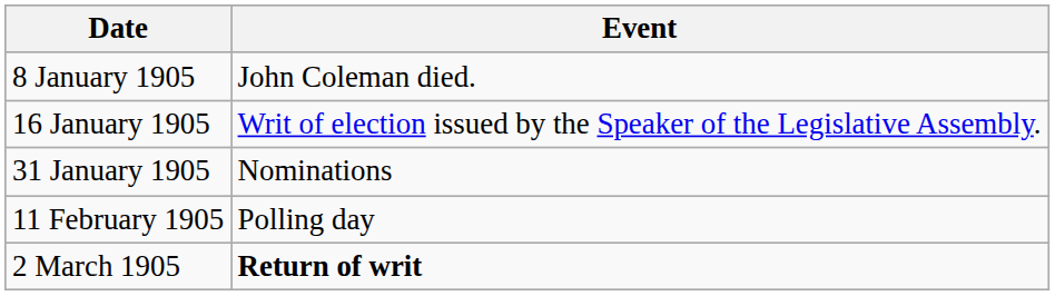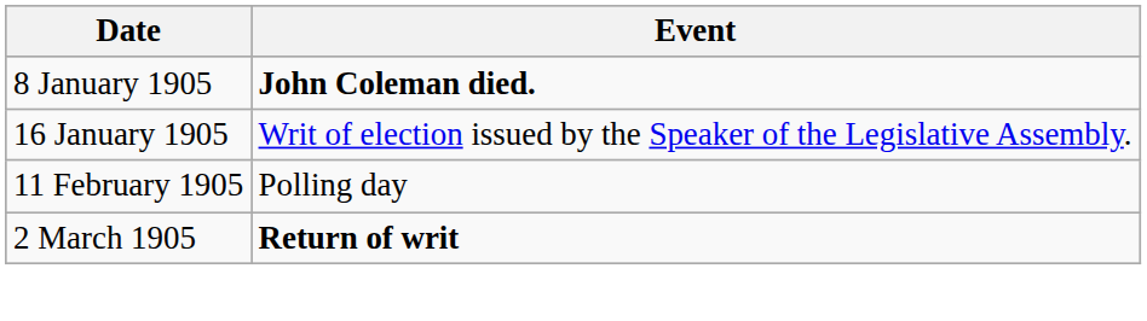8 January 1905 | Event: normal -> bold
- row: 31 January 1905 | Nominations
